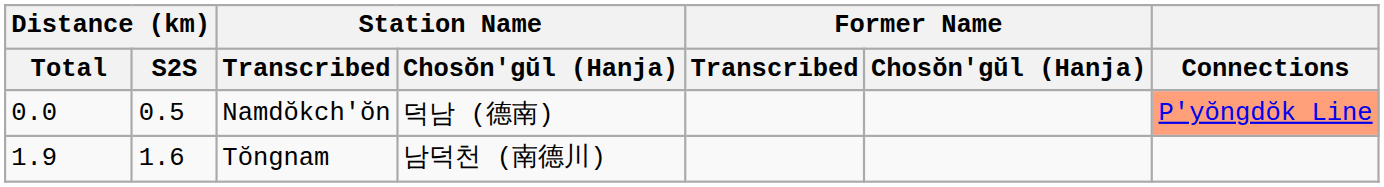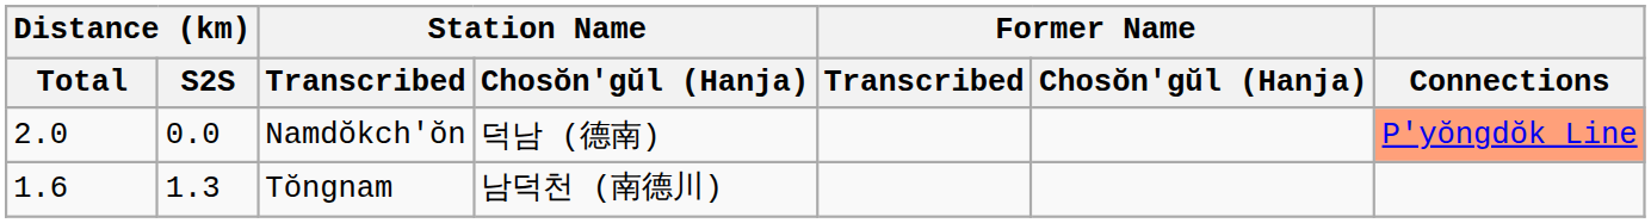Namdŏkch'ŏn | Distance (km) / Total: 0.0 -> 2.0
Namdŏkch'ŏn | Distance (km) / S2S: 0.5 -> 0.0
Tŏngnam | Distance (km) / Total: 1.9 -> 1.6
Tŏngnam | Distance (km) / S2S: 1.6 -> 1.3
